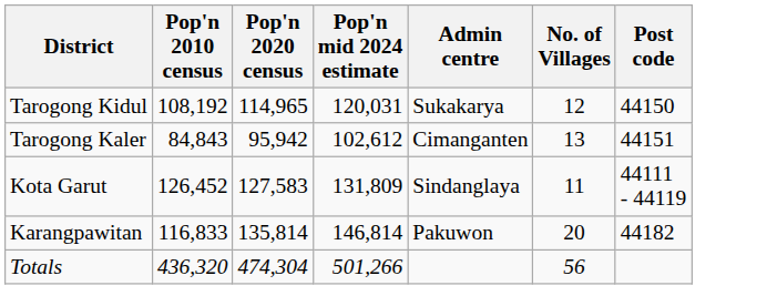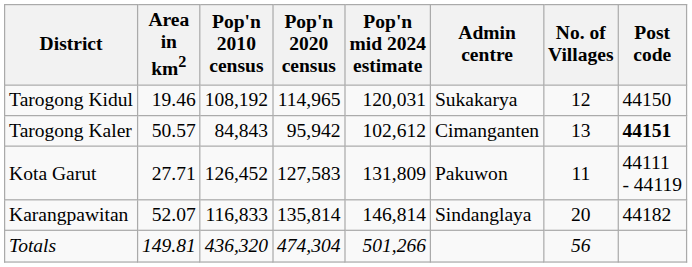+ column: Area in km2 | 19.46 | 50.57 | 27.71 | 52.07 | 149.81
Tarogong Kaler | Post code: normal -> bold
Kota Garut | Admin centre: Sindanglaya -> Pakuwon
Karangpawitan | Admin centre: Pakuwon -> Sindanglaya
